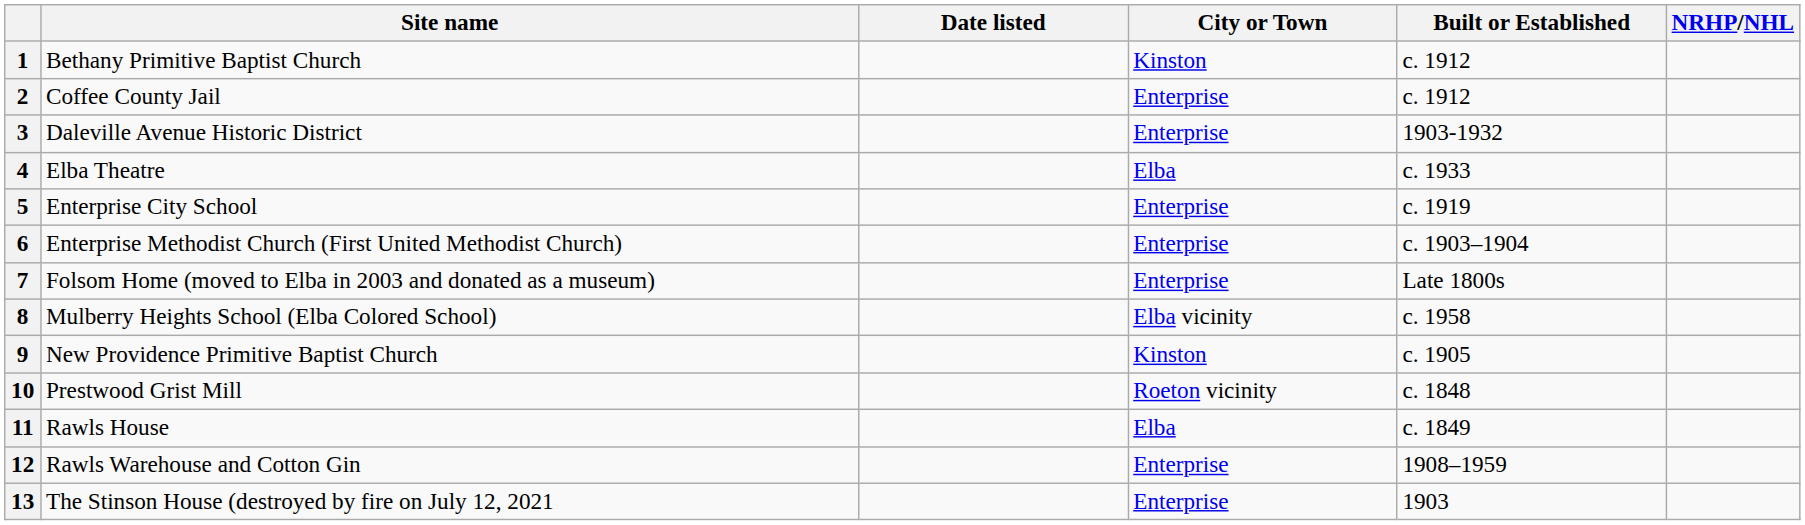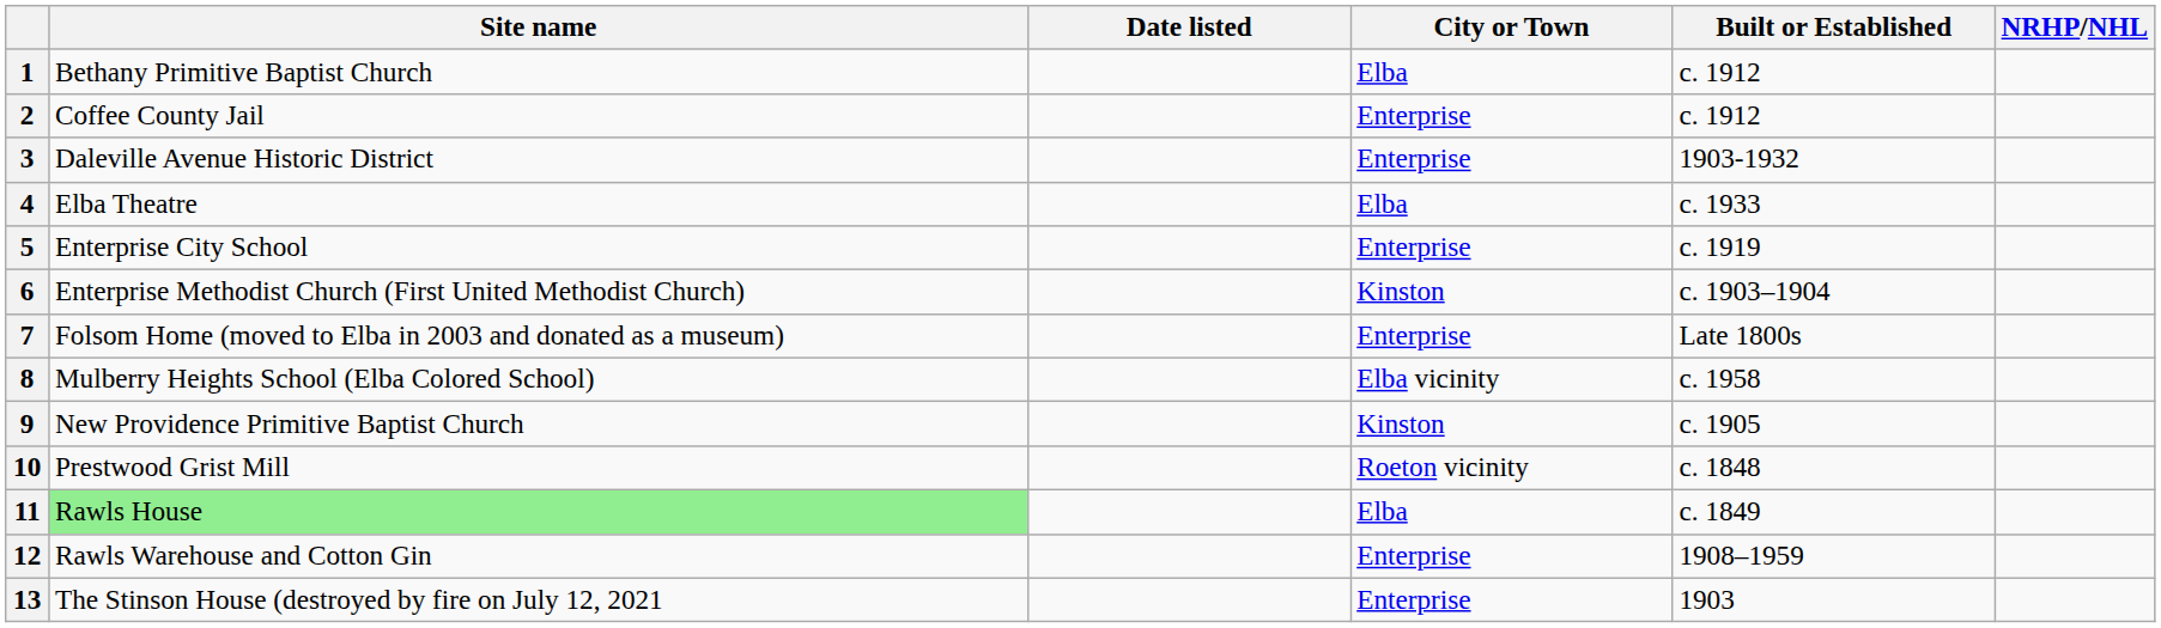1 | City or Town: Kinston -> Elba
6 | City or Town: Enterprise -> Kinston
11 | Site name: no background -> lightgreen background
